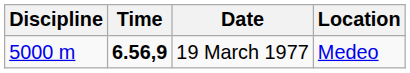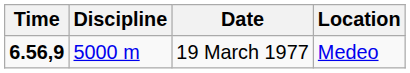columns swapped: Discipline <-> Time
